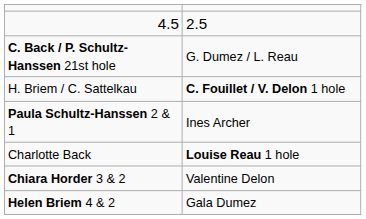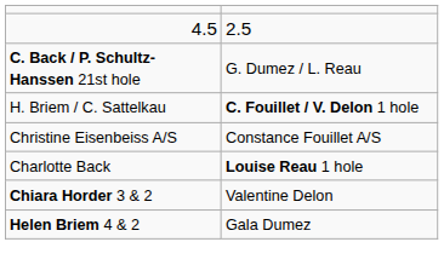+ row: Christine Eisenbeiss A/S | Constance Fouillet A/S
- row: Paula Schultz-Hanssen 2 & 1 | Ines Archer
